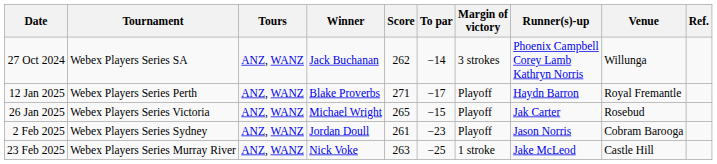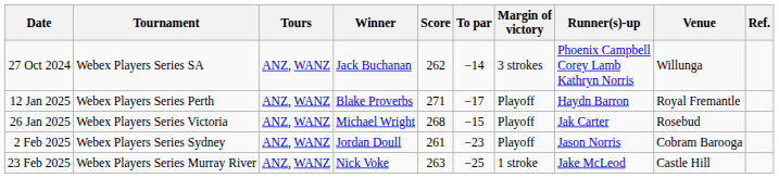26 Jan 2025 | Score: 265 -> 268
